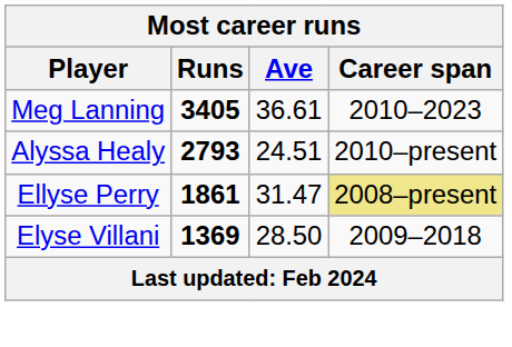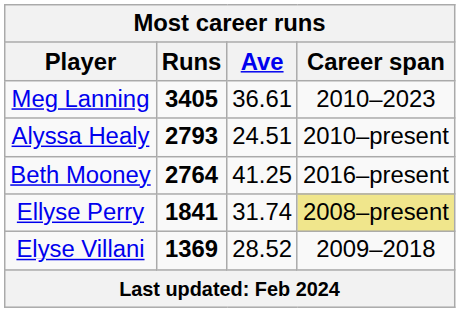+ row: Beth Mooney | 2764 | 41.25 | 2016–present
Ellyse Perry | Runs: 1861 -> 1841
Ellyse Perry | Ave: 31.47 -> 31.74
Elyse Villani | Ave: 28.50 -> 28.52
